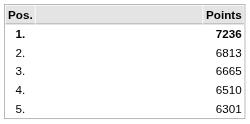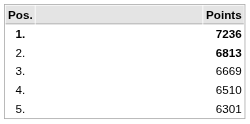2. | Points: normal -> bold
3. | Points: 6665 -> 6669
